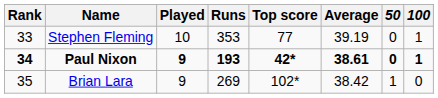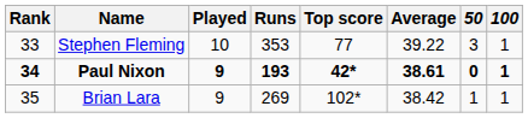Stephen Fleming | Average: 39.19 -> 39.22
Stephen Fleming | 50: 0 -> 3
Brian Lara | 100: 0 -> 1
